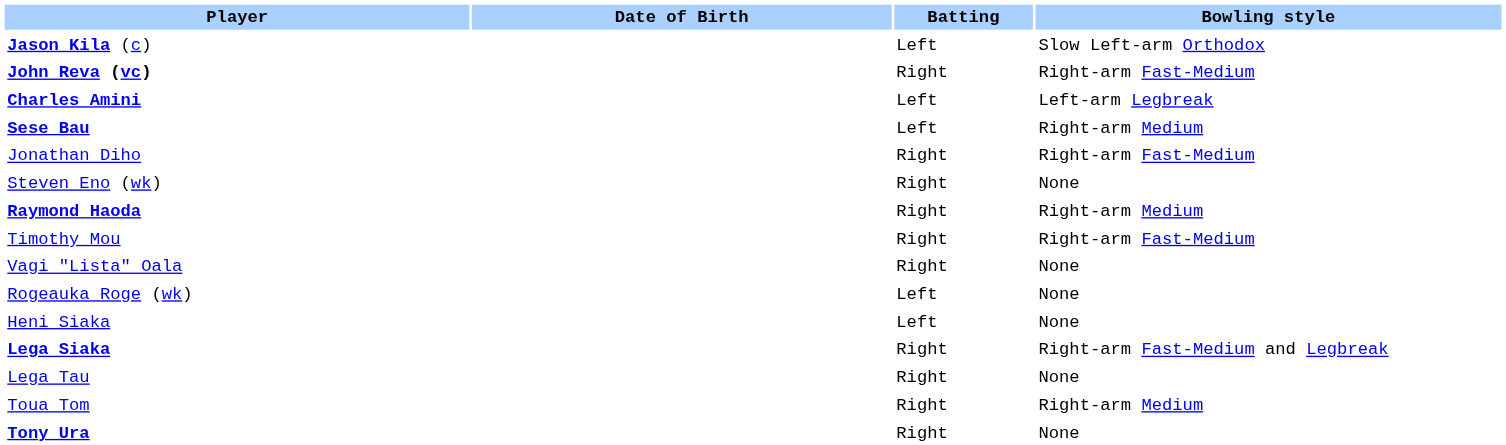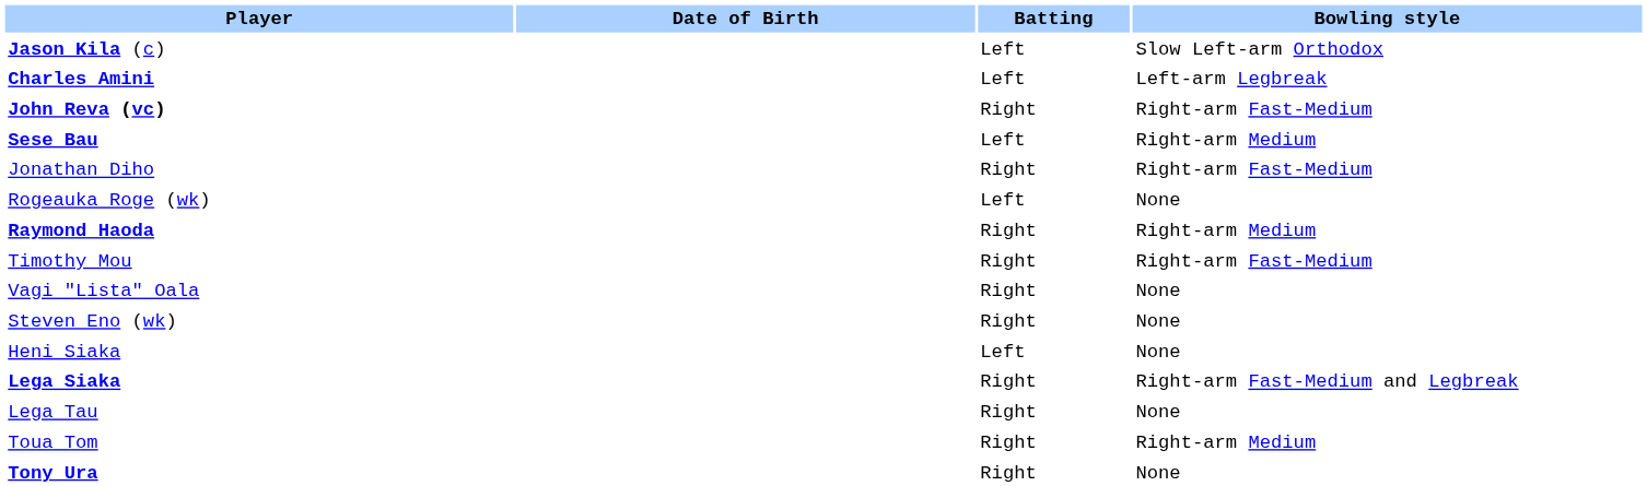rows swapped: John Reva (vc) <-> Charles Amini
rows swapped: Steven Eno (wk) <-> Rogeauka Roge (wk)
